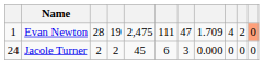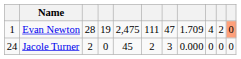Jacole Turner | column 4: 2 -> 0
Jacole Turner | column 6: 6 -> 2
